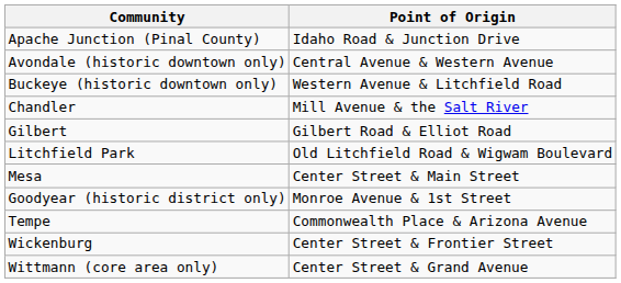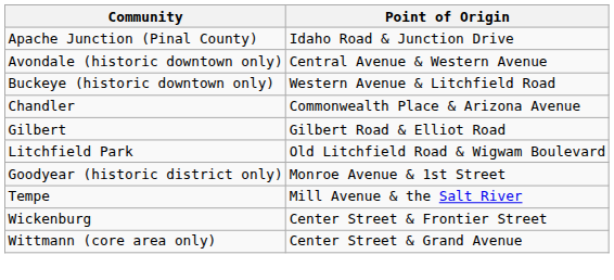Chandler | Point of Origin: Mill Avenue & the Salt River -> Commonwealth Place & Arizona Avenue
- row: Mesa | Center Street & Main Street
Tempe | Point of Origin: Commonwealth Place & Arizona Avenue -> Mill Avenue & the Salt River
